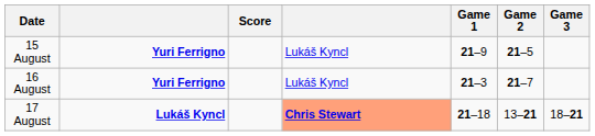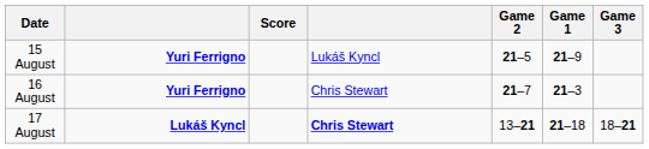columns swapped: Game 1 <-> Game 2
16 August | column 4: Lukáš Kyncl -> Chris Stewart
17 August | column 4: lightsalmon background -> no background
